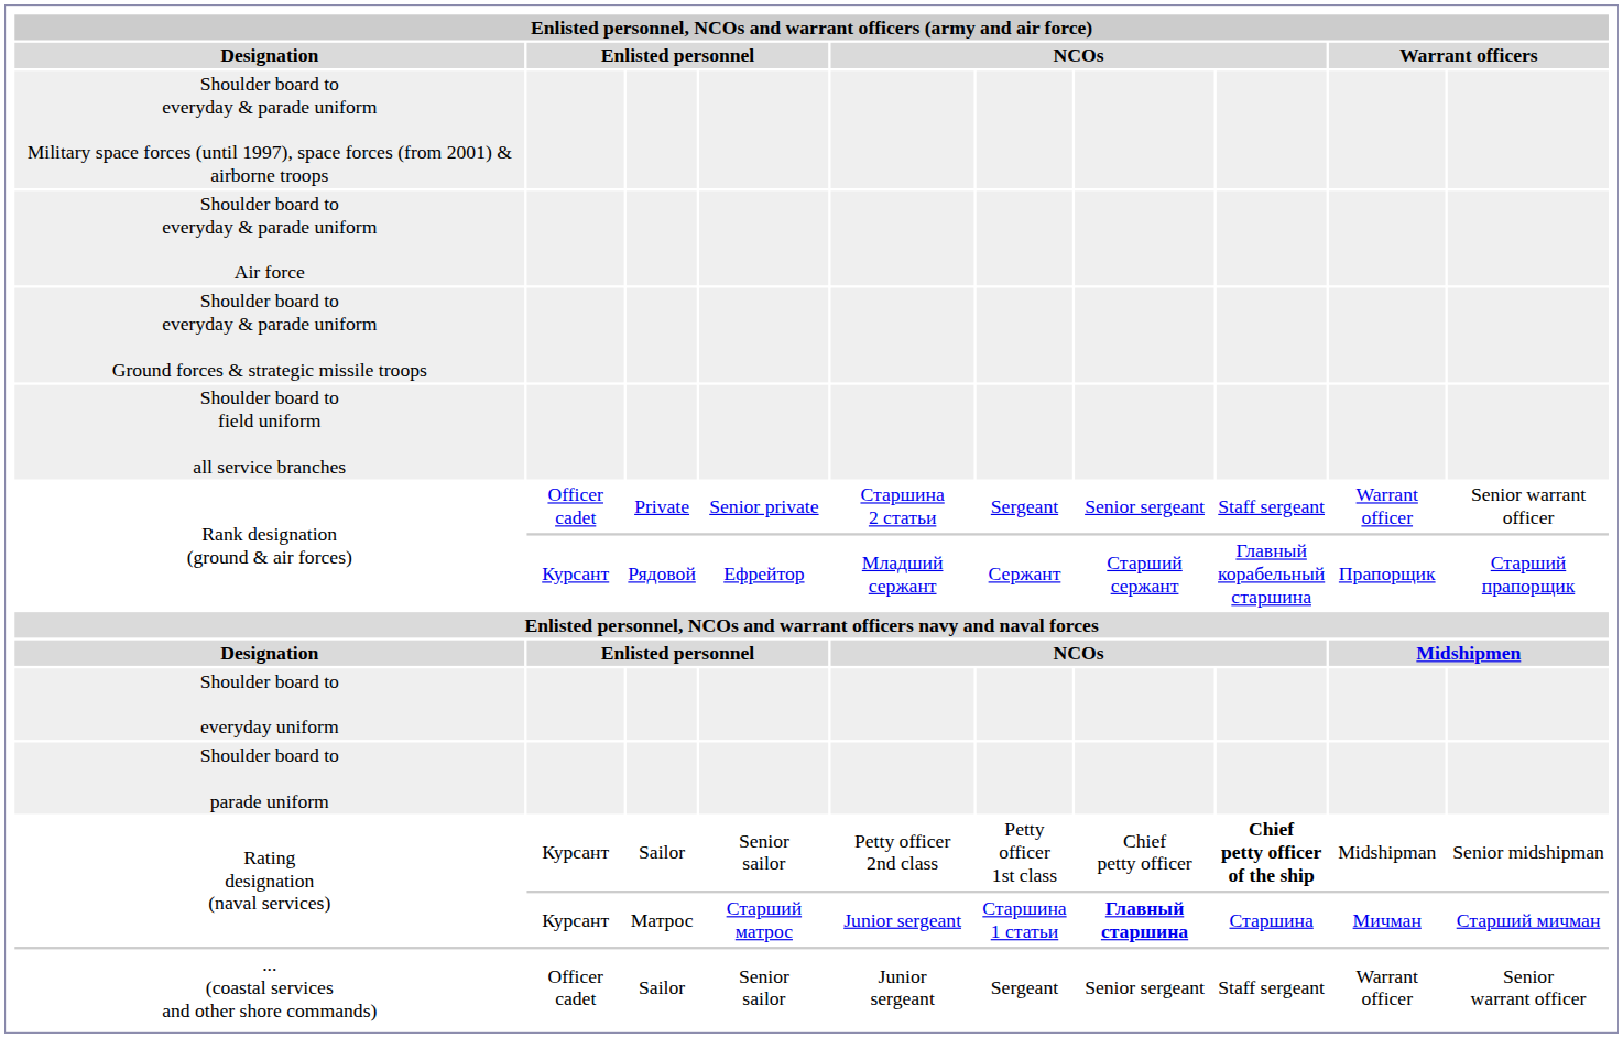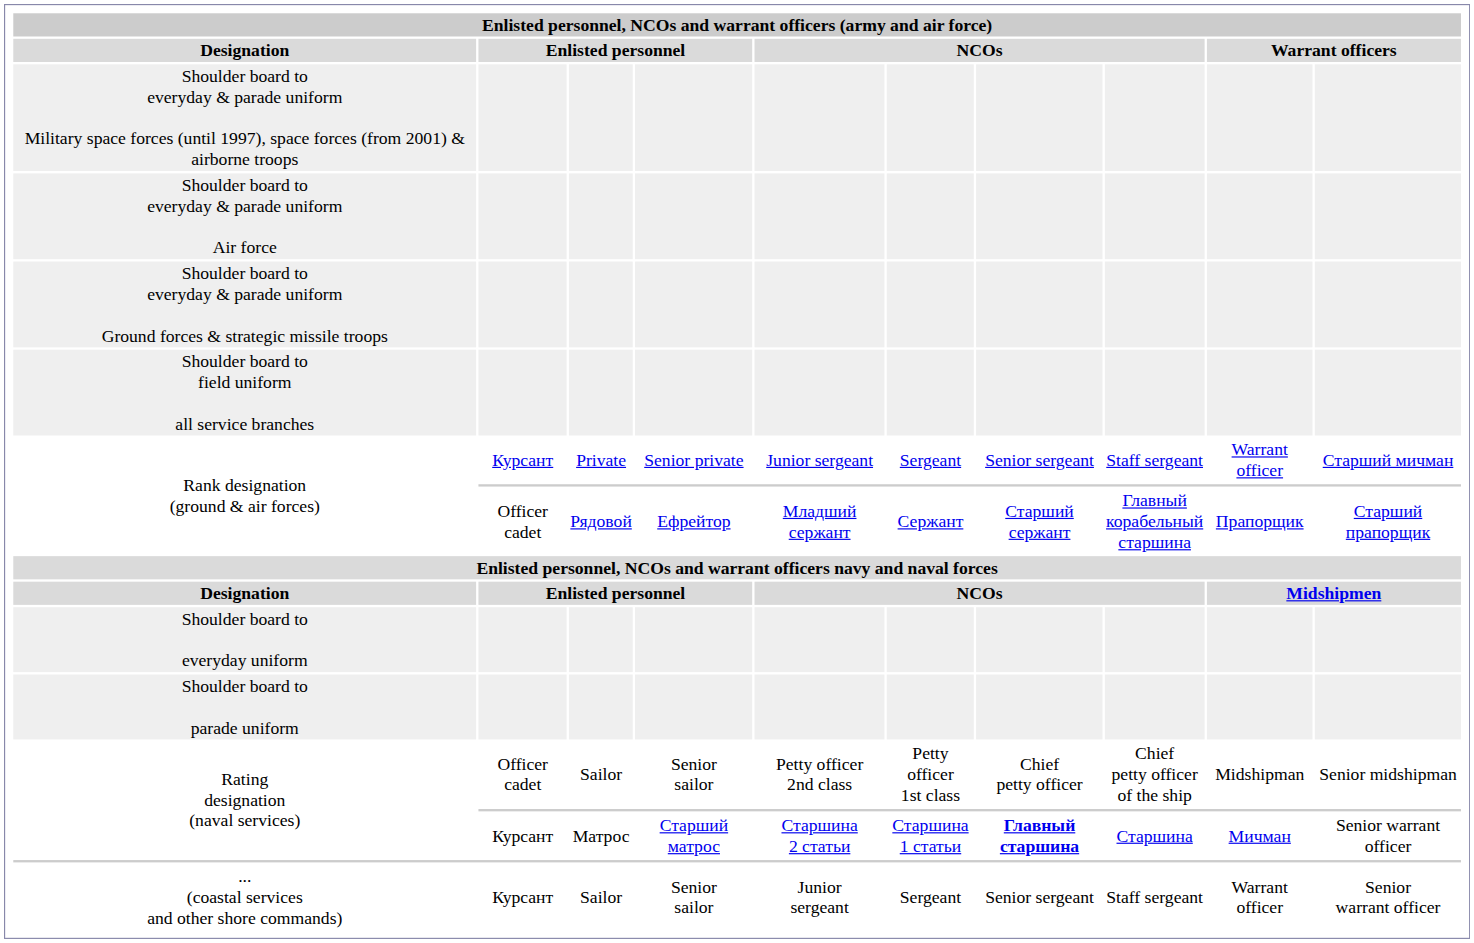Rank designation (ground & air forces) / Private | column 2: Officer cadet -> Курсант
Rank designation (ground & air forces) / Private | column 5: Старшина 2 статьи -> Junior sergeant
Rank designation (ground & air forces) / Private | column 10: Senior warrant officer -> Старший мичман
Rank designation (ground & air forces) / Рядовой | column 2: Курсант -> Officer cadet
Rating designation (naval services) / Sailor | column 2: Курсант -> Officer cadet
Rating designation (naval services) / Sailor | column 8: bold -> normal
Rating designation (naval services) / Матрос | column 5: Junior sergeant -> Старшина 2 статьи
Rating designation (naval services) / Матрос | column 10: Старший мичман -> Senior warrant officer
... (coastal services and other shore commands) | column 2: Officer cadet -> Курсант
